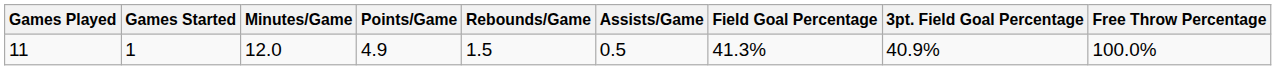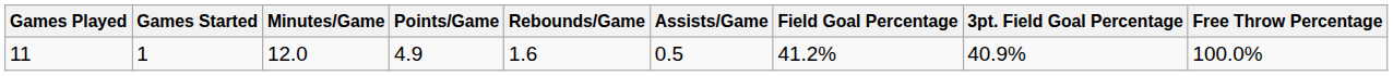11 | Rebounds/Game: 1.5 -> 1.6
11 | Field Goal Percentage: 41.3% -> 41.2%
